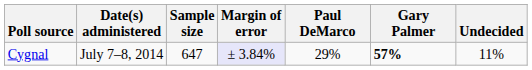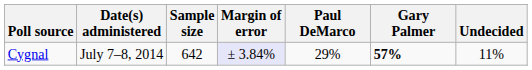Cygnal | Sample size: 647 -> 642
